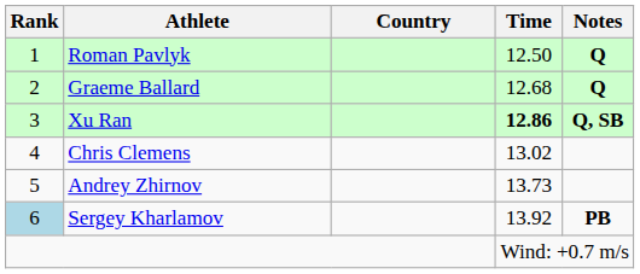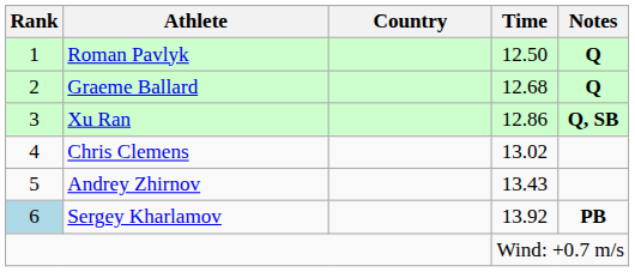Xu Ran | Time: bold -> normal
Andrey Zhirnov | Time: 13.73 -> 13.43
